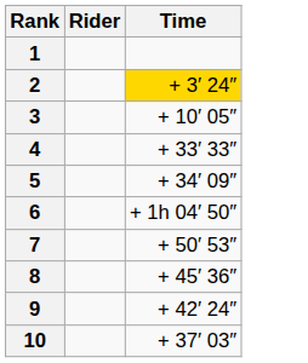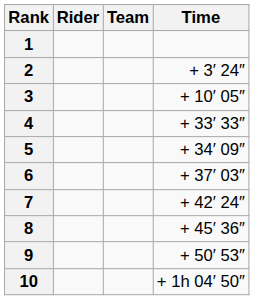+ column: Team
2 | Time: gold background -> no background
6 | Time: + 1h 04′ 50″ -> + 37′ 03″
7 | Time: + 50′ 53″ -> + 42′ 24″
9 | Time: + 42′ 24″ -> + 50′ 53″
10 | Time: + 37′ 03″ -> + 1h 04′ 50″
